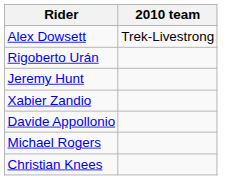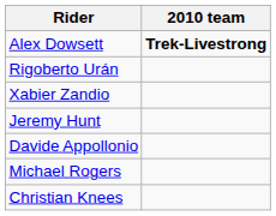Alex Dowsett | 2010 team: normal -> bold
rows swapped: Xabier Zandio <-> Jeremy Hunt
